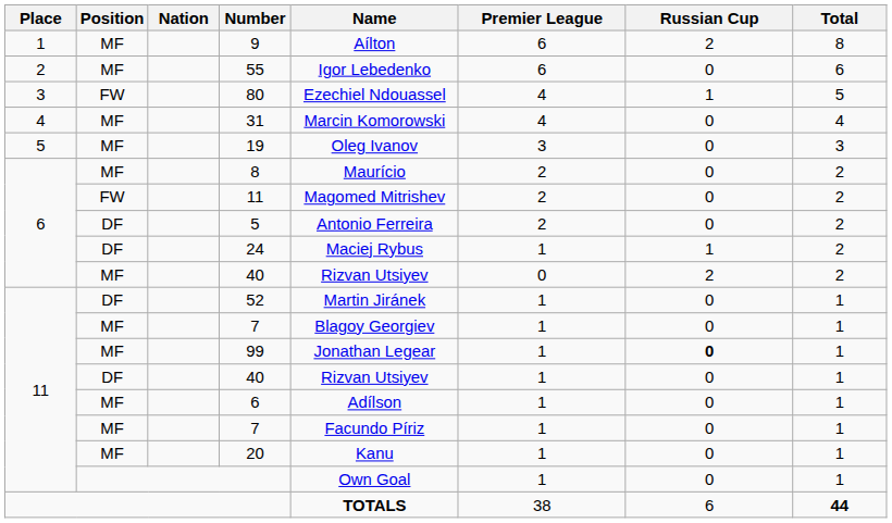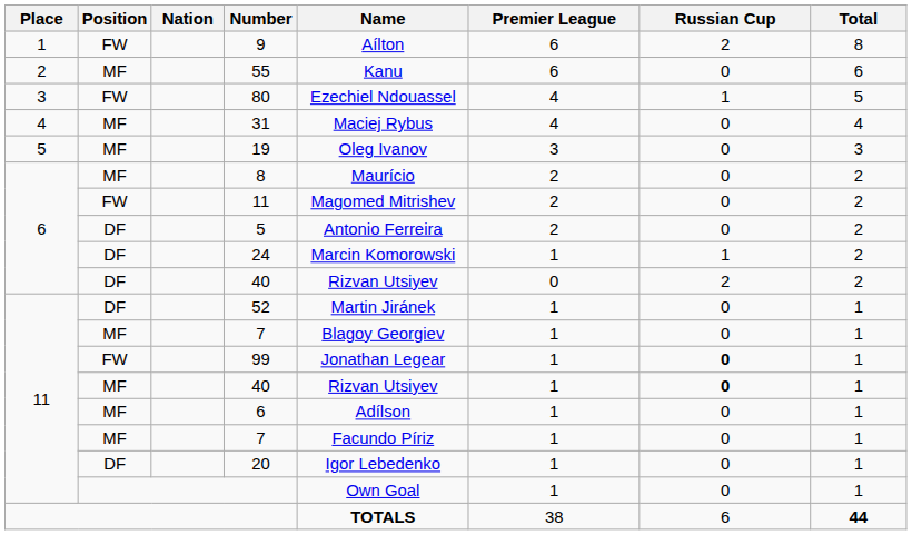9 | Position: MF -> FW
55 | Name: Igor Lebedenko -> Kanu
31 | Name: Marcin Komorowski -> Maciej Rybus
24 | Name: Maciej Rybus -> Marcin Komorowski
6 / 40 | Position: MF -> DF
99 | Position: MF -> FW
11 / 40 | Position: DF -> MF
11 / 40 | Russian Cup: normal -> bold
20 | Position: MF -> DF
20 | Name: Kanu -> Igor Lebedenko
